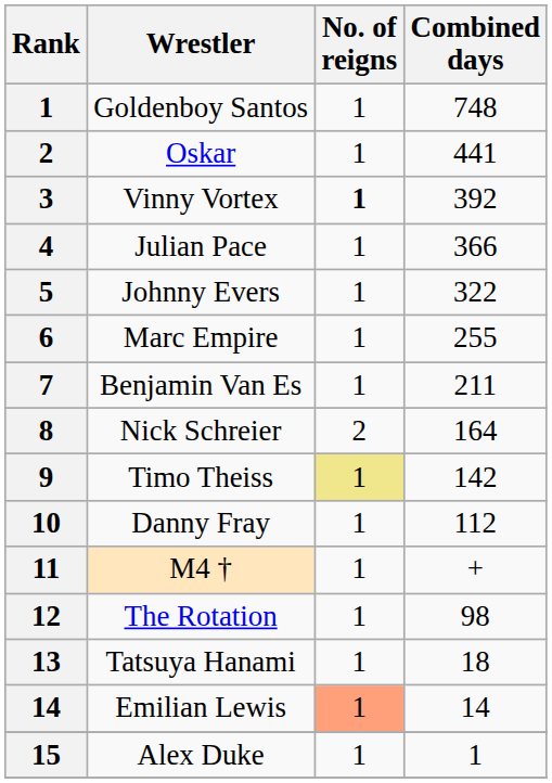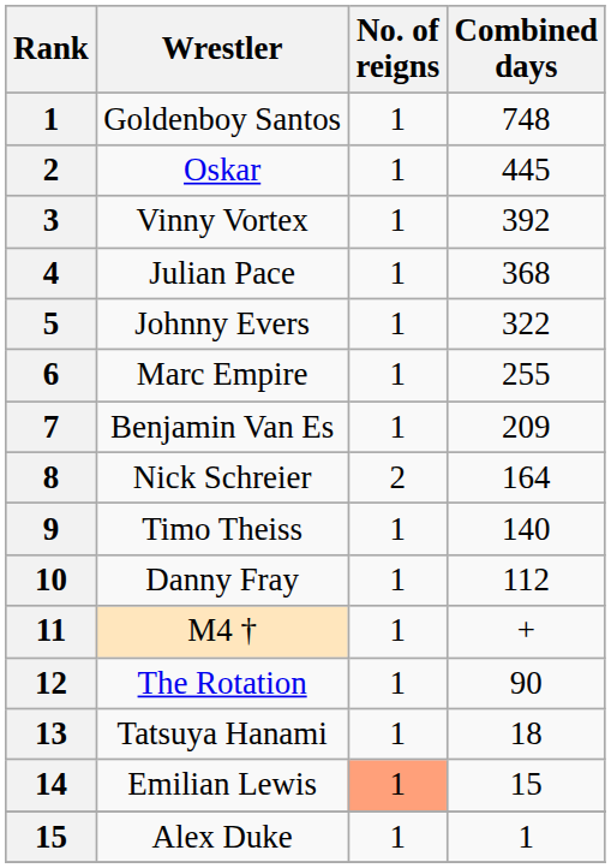Oskar | Combined days: 441 -> 445
Vinny Vortex | No. of reigns: bold -> normal
Julian Pace | Combined days: 366 -> 368
Benjamin Van Es | Combined days: 211 -> 209
Timo Theiss | No. of reigns: khaki background -> no background
Timo Theiss | Combined days: 142 -> 140
The Rotation | Combined days: 98 -> 90
Emilian Lewis | Combined days: 14 -> 15
